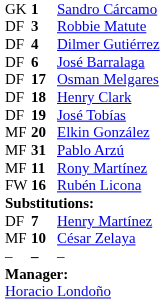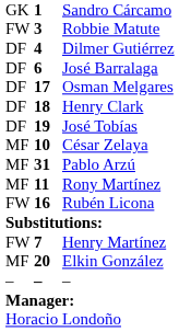Robbie Matute | column 1: DF -> FW
rows swapped: Elkin González <-> César Zelaya
Henry Martínez | column 1: DF -> FW
